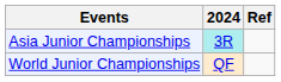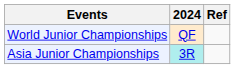rows swapped: Asia Junior Championships <-> World Junior Championships
